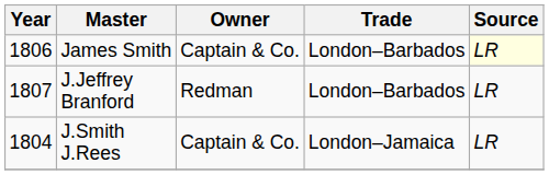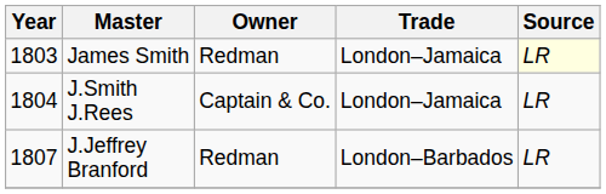James Smith | Year: 1806 -> 1803
James Smith | Owner: Captain & Co. -> Redman
James Smith | Trade: London–Barbados -> London–Jamaica
rows swapped: J.Smith J.Rees <-> J.Jeffrey Branford
